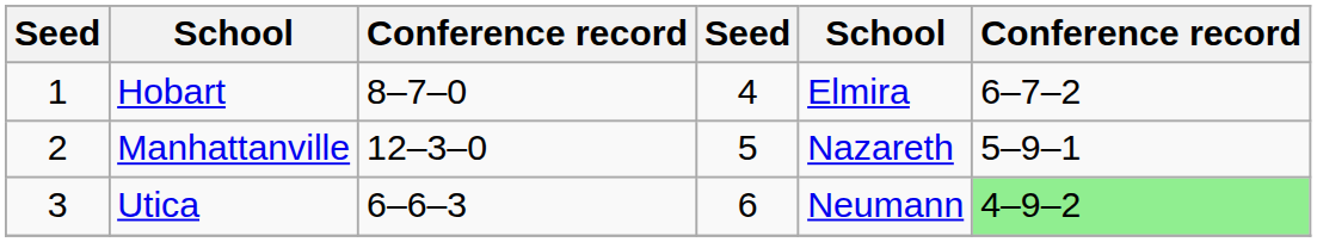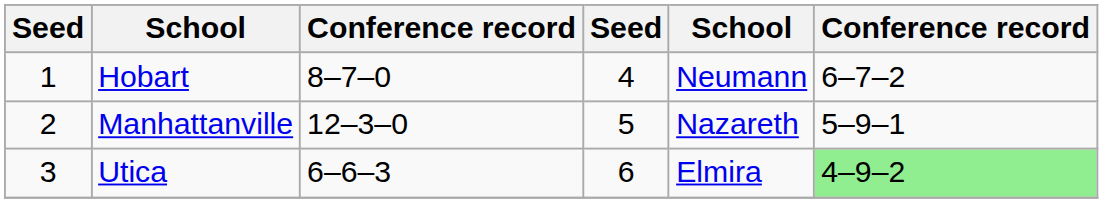Hobart | column 5: Elmira -> Neumann
Utica | column 5: Neumann -> Elmira
